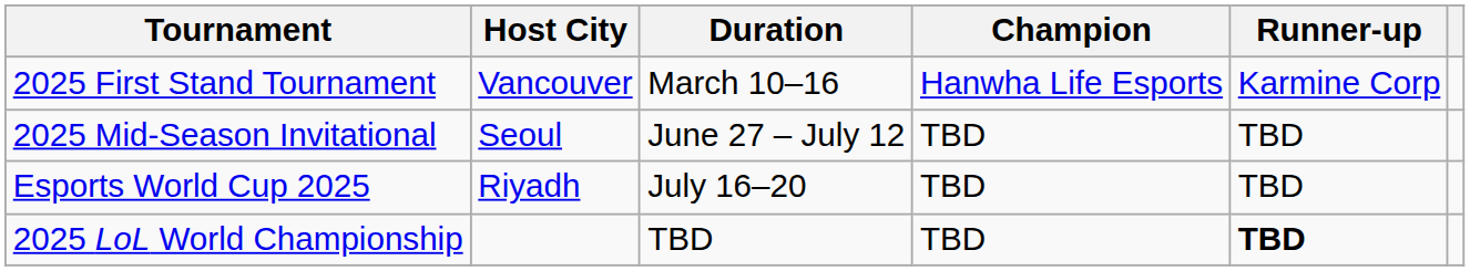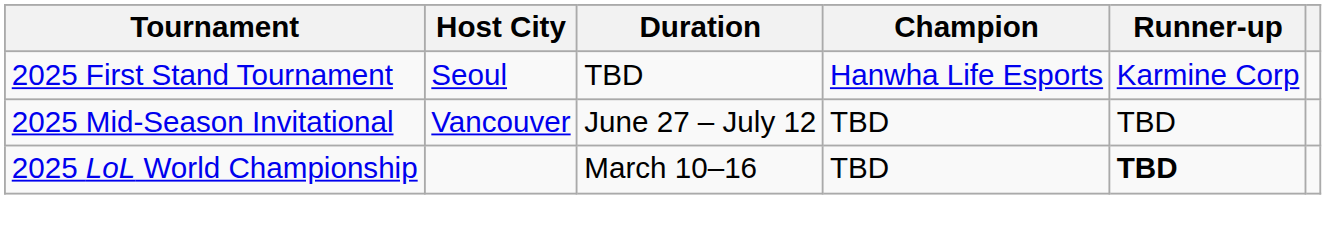2025 First Stand Tournament | Host City: Vancouver -> Seoul
2025 First Stand Tournament | Duration: March 10–16 -> TBD
2025 Mid-Season Invitational | Host City: Seoul -> Vancouver
- row: Esports World Cup 2025 | Riyadh | July 16–20 | TBD | TBD
2025 LoL World Championship | Duration: TBD -> March 10–16
